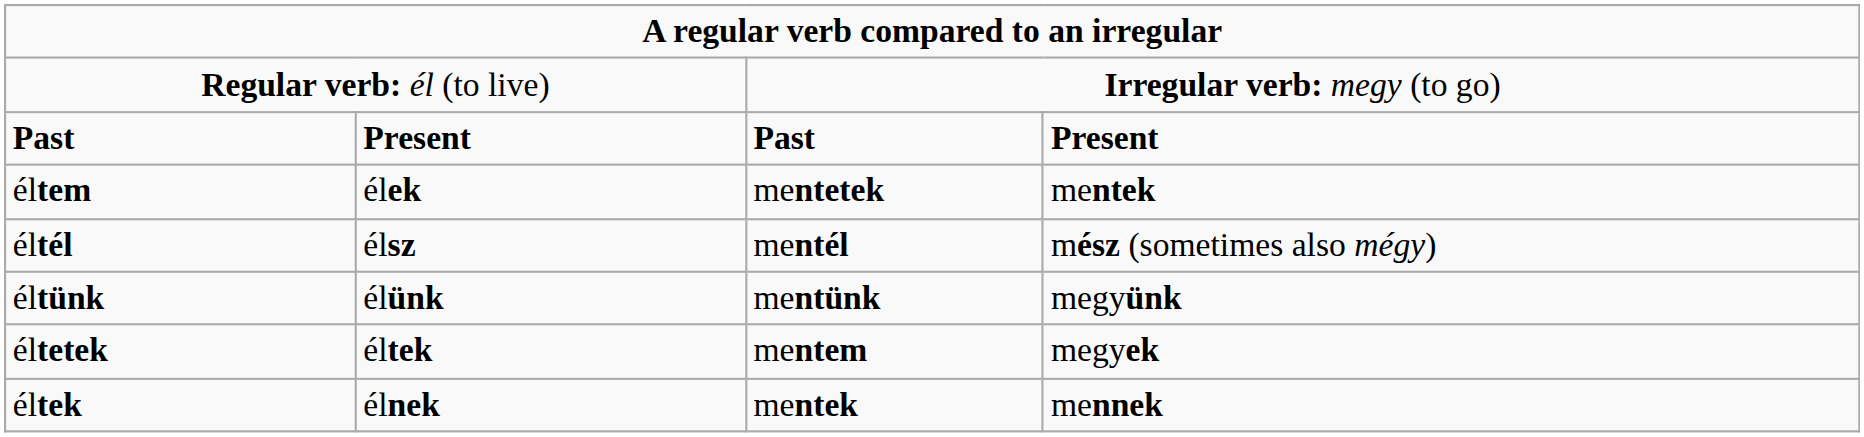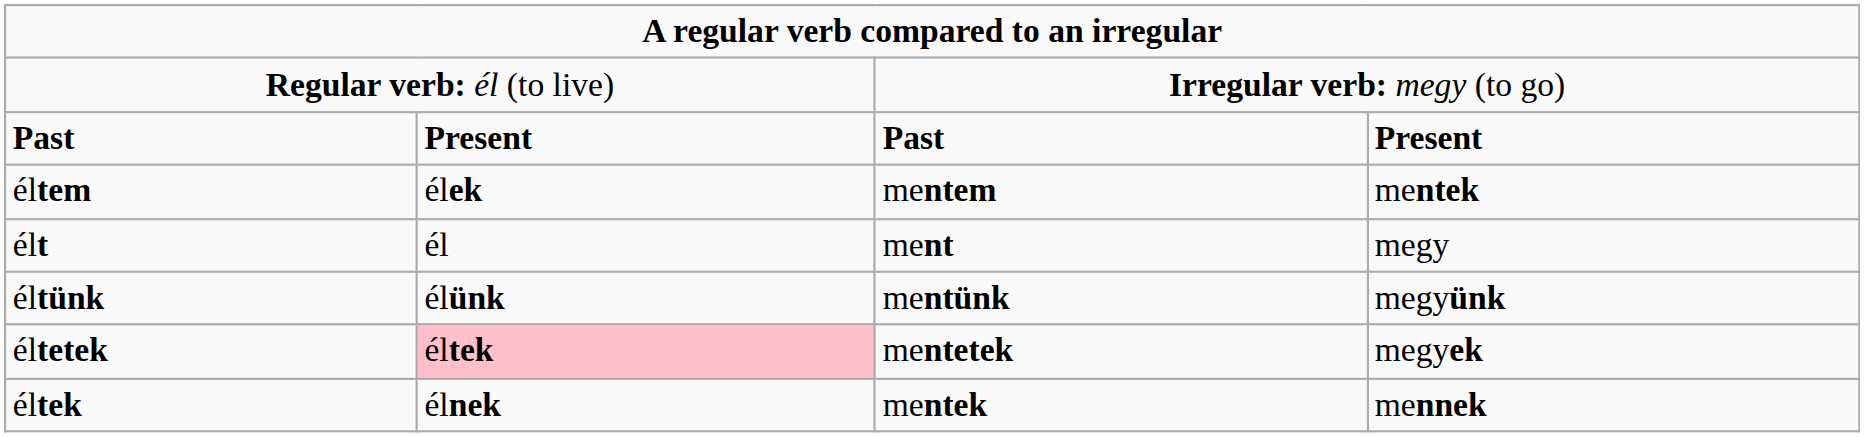éltem | column 3: mentetek -> mentem
- row: éltél | élsz | mentél | mész (sometimes also mégy)
+ row: élt | él | ment | megy
éltetek | column 2: no background -> pink background
éltetek | column 3: mentem -> mentetek
